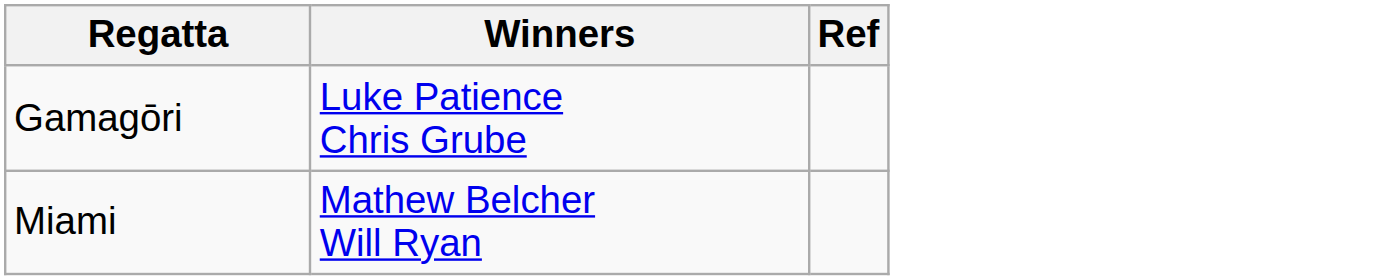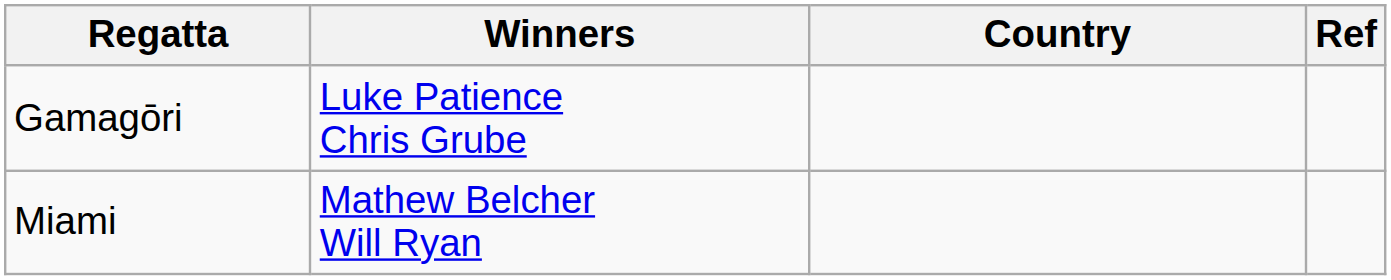+ column: Country
